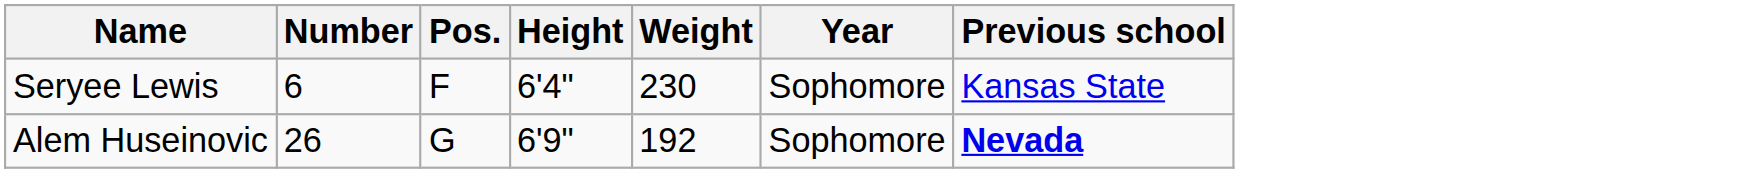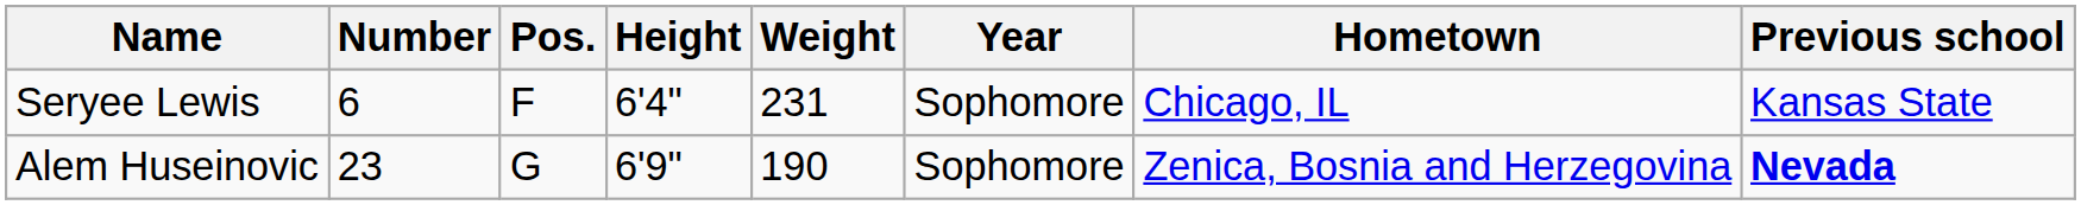+ column: Hometown | Chicago, IL | Zenica, Bosnia and Herzegovina
Seryee Lewis | Weight: 230 -> 231
Alem Huseinovic | Number: 26 -> 23
Alem Huseinovic | Weight: 192 -> 190
